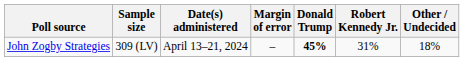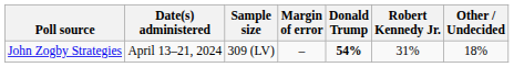columns swapped: Date(s) administered <-> Sample size
John Zogby Strategies | Donald Trump: 45% -> 54%
